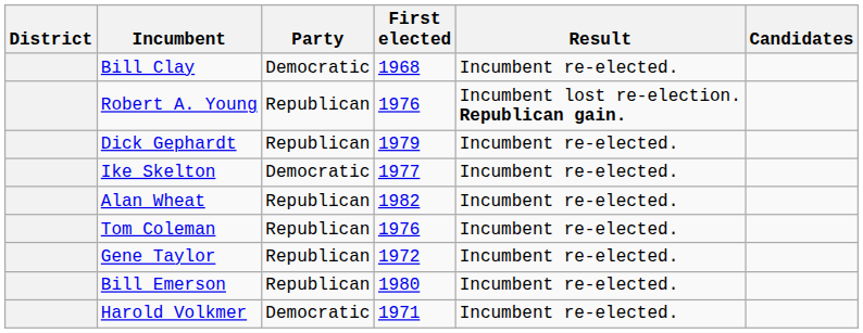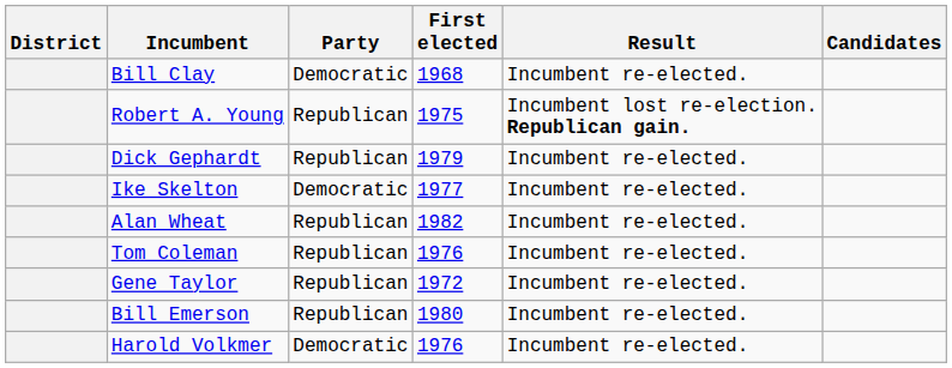Robert A. Young | First elected: 1976 -> 1975
Harold Volkmer | First elected: 1971 -> 1976
